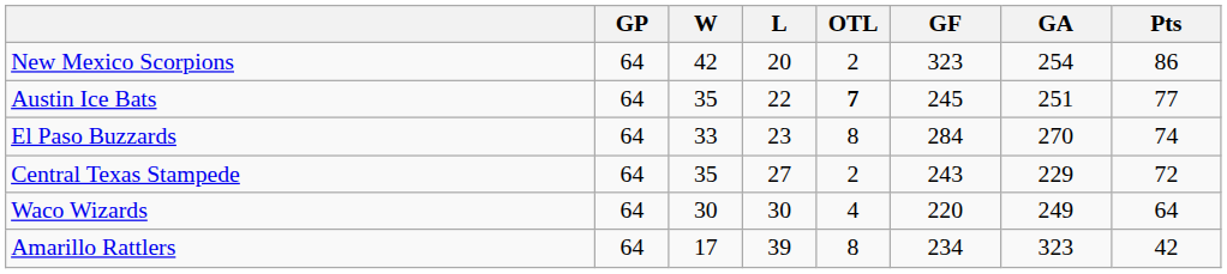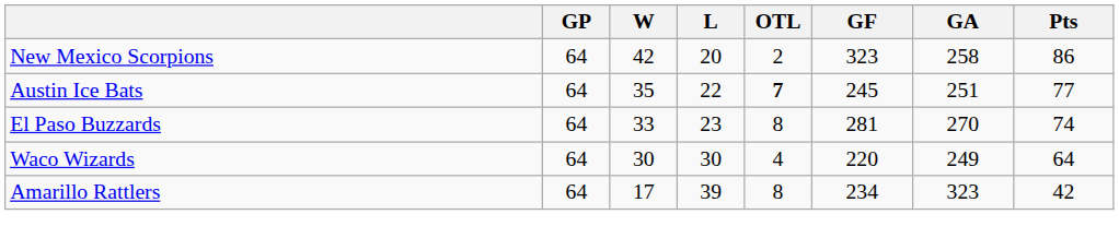New Mexico Scorpions | GA: 254 -> 258
El Paso Buzzards | GF: 284 -> 281
- row: Central Texas Stampede | 64 | 35 | 27 | 2 | 243 | 229 | 72
